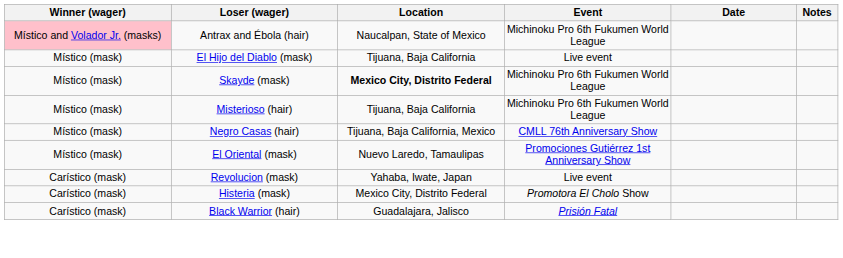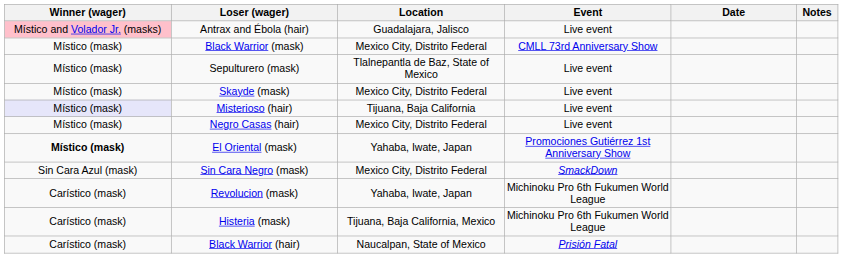Antrax and Ébola (hair) | Location: Naucalpan, State of Mexico -> Guadalajara, Jalisco
Antrax and Ébola (hair) | Event: Michinoku Pro 6th Fukumen World League -> Live event
+ row: Místico (mask) | Black Warrior (mask) | Mexico City, Distrito Federal | CMLL 73rd Anniversary Show
- row: Místico (mask) | El Hijo del Diablo (mask) | Tijuana, Baja California | Live event
+ row: Místico (mask) | Sepulturero (mask) | Tlalnepantla de Baz, State of Mexico | Live event
Skayde (mask) | Location: bold -> normal
Skayde (mask) | Event: Michinoku Pro 6th Fukumen World League -> Live event
Misterioso (hair) | Winner (wager): no background -> lavender background
Misterioso (hair) | Event: Michinoku Pro 6th Fukumen World League -> Live event
Negro Casas (hair) | Location: Tijuana, Baja California, Mexico -> Mexico City, Distrito Federal
Negro Casas (hair) | Event: CMLL 76th Anniversary Show -> Live event
El Oriental (mask) | Winner (wager): normal -> bold
El Oriental (mask) | Location: Nuevo Laredo, Tamaulipas -> Yahaba, Iwate, Japan
+ row: Sin Cara Azul (mask) | Sin Cara Negro (mask) | Mexico City, Distrito Federal | SmackDown
Revolucion (mask) | Event: Live event -> Michinoku Pro 6th Fukumen World League
Histeria (mask) | Location: Mexico City, Distrito Federal -> Tijuana, Baja California, Mexico
Histeria (mask) | Event: Promotora El Cholo Show -> Michinoku Pro 6th Fukumen World League
Black Warrior (hair) | Location: Guadalajara, Jalisco -> Naucalpan, State of Mexico
